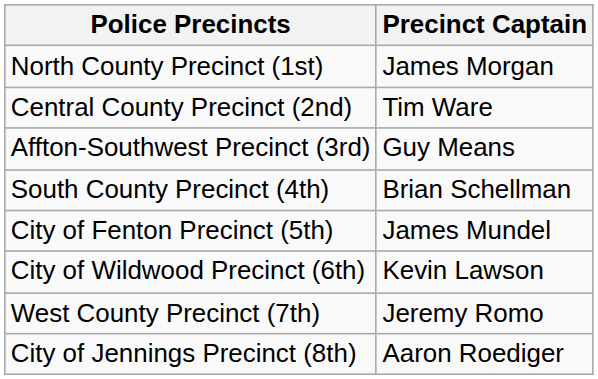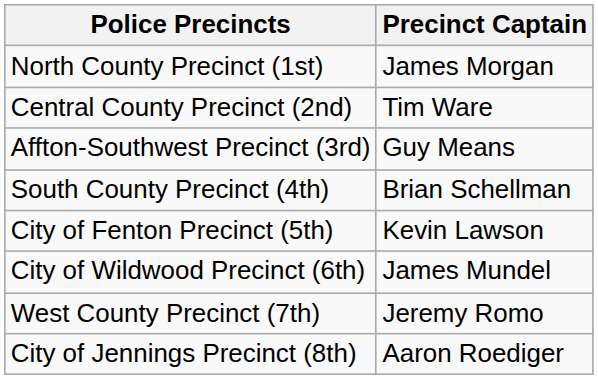City of Fenton Precinct (5th) | Precinct Captain: James Mundel -> Kevin Lawson
City of Wildwood Precinct (6th) | Precinct Captain: Kevin Lawson -> James Mundel
